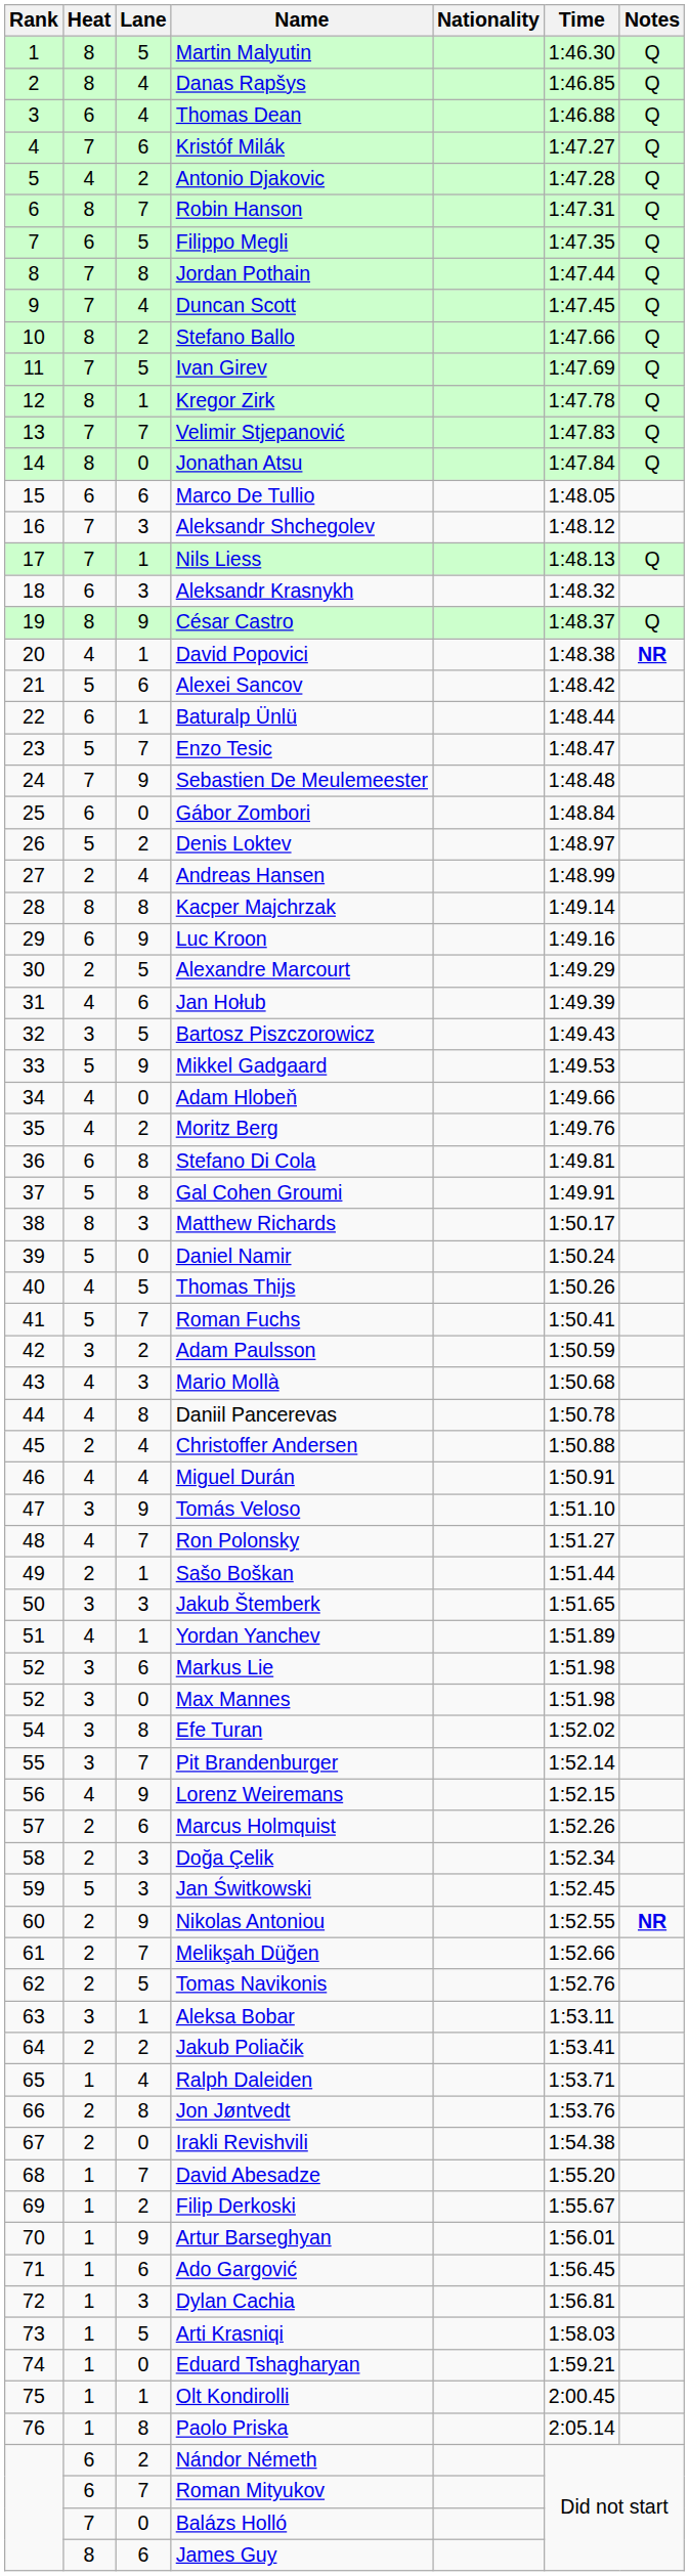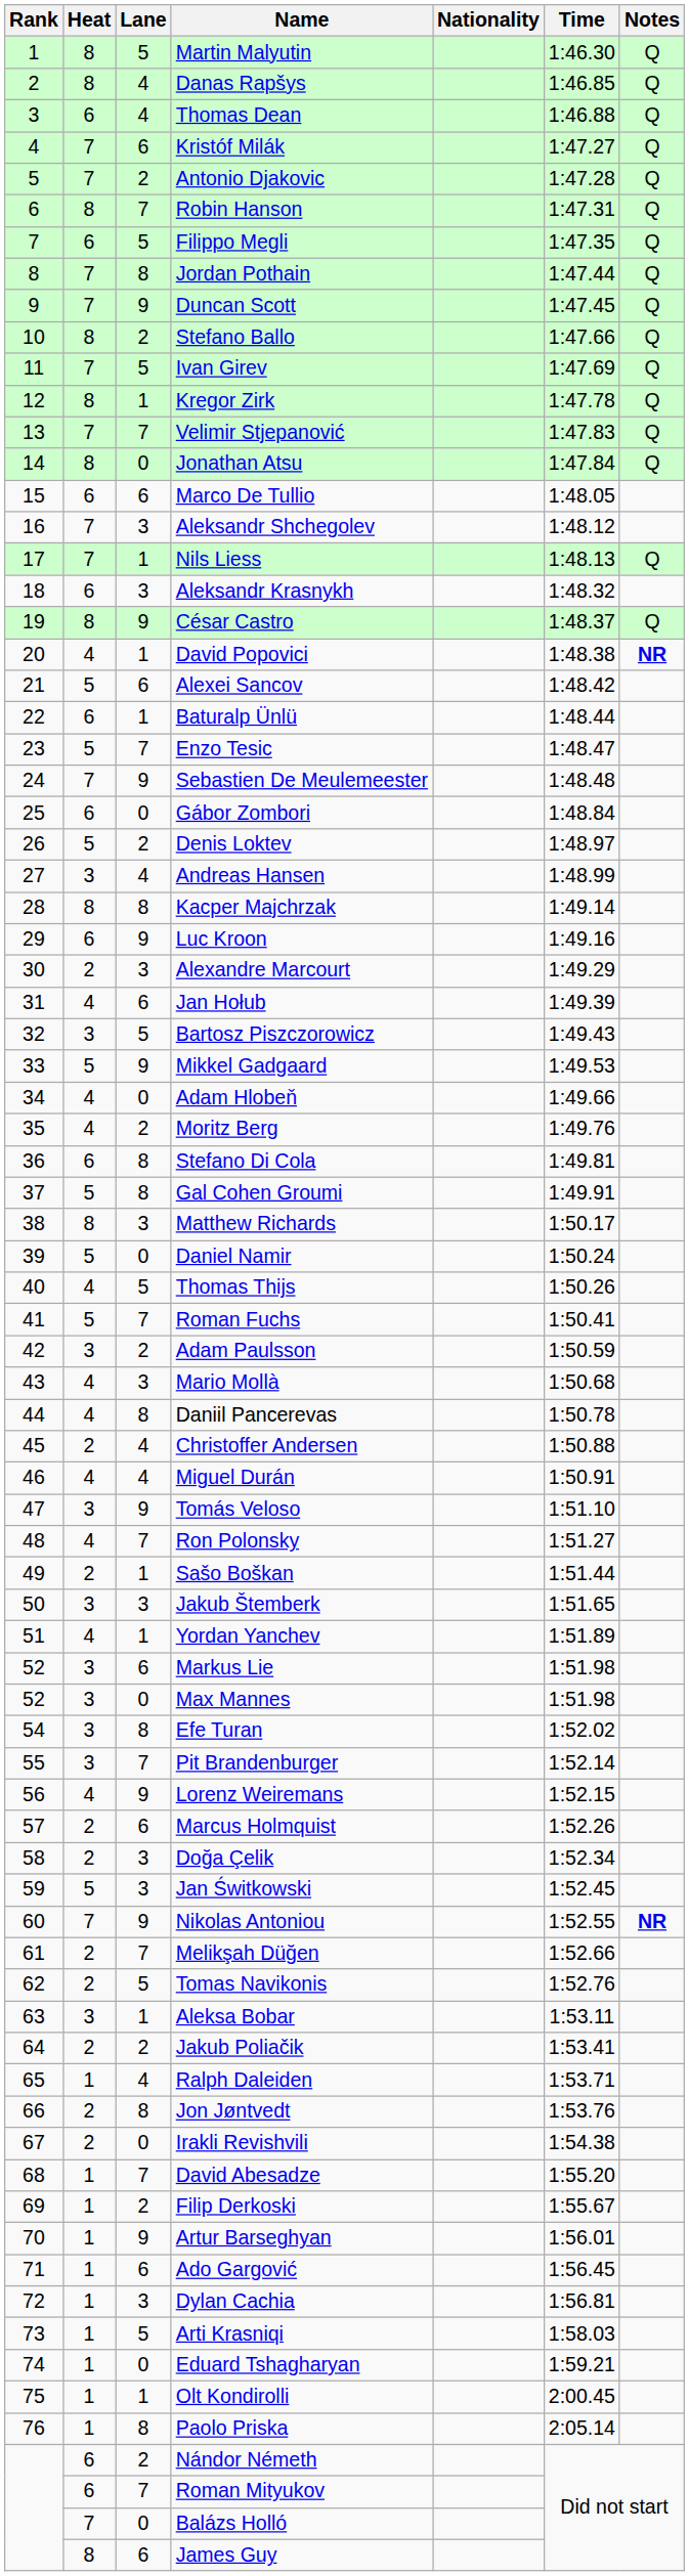Antonio Djakovic | Heat: 4 -> 7
Duncan Scott | Lane: 4 -> 9
Andreas Hansen | Heat: 2 -> 3
Alexandre Marcourt | Lane: 5 -> 3
Nikolas Antoniou | Heat: 2 -> 7
